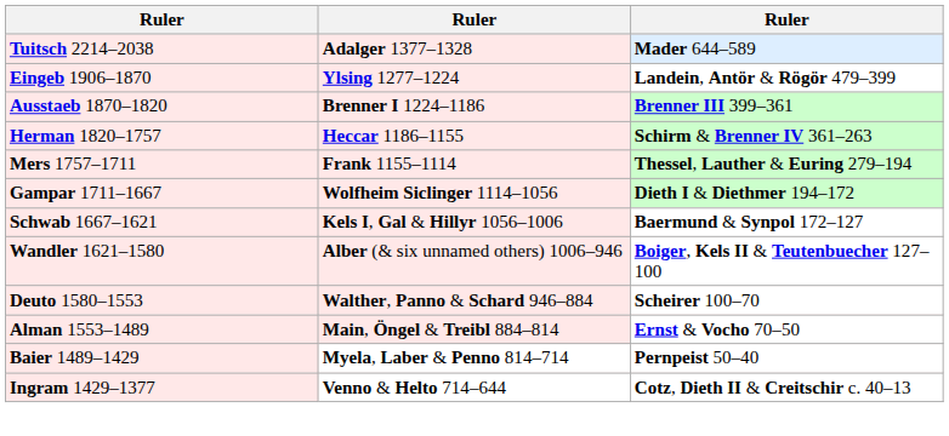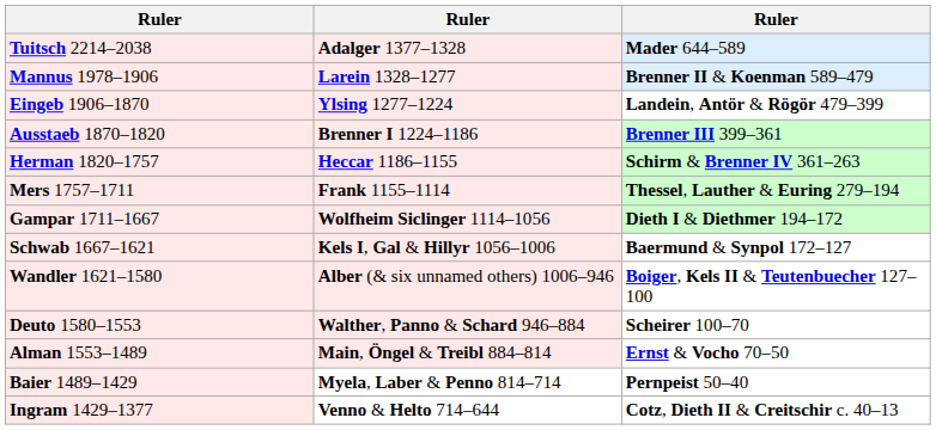+ row: Mannus 1978–1906 | Larein 1328–1277 | Brenner II & Koenman 589–479
